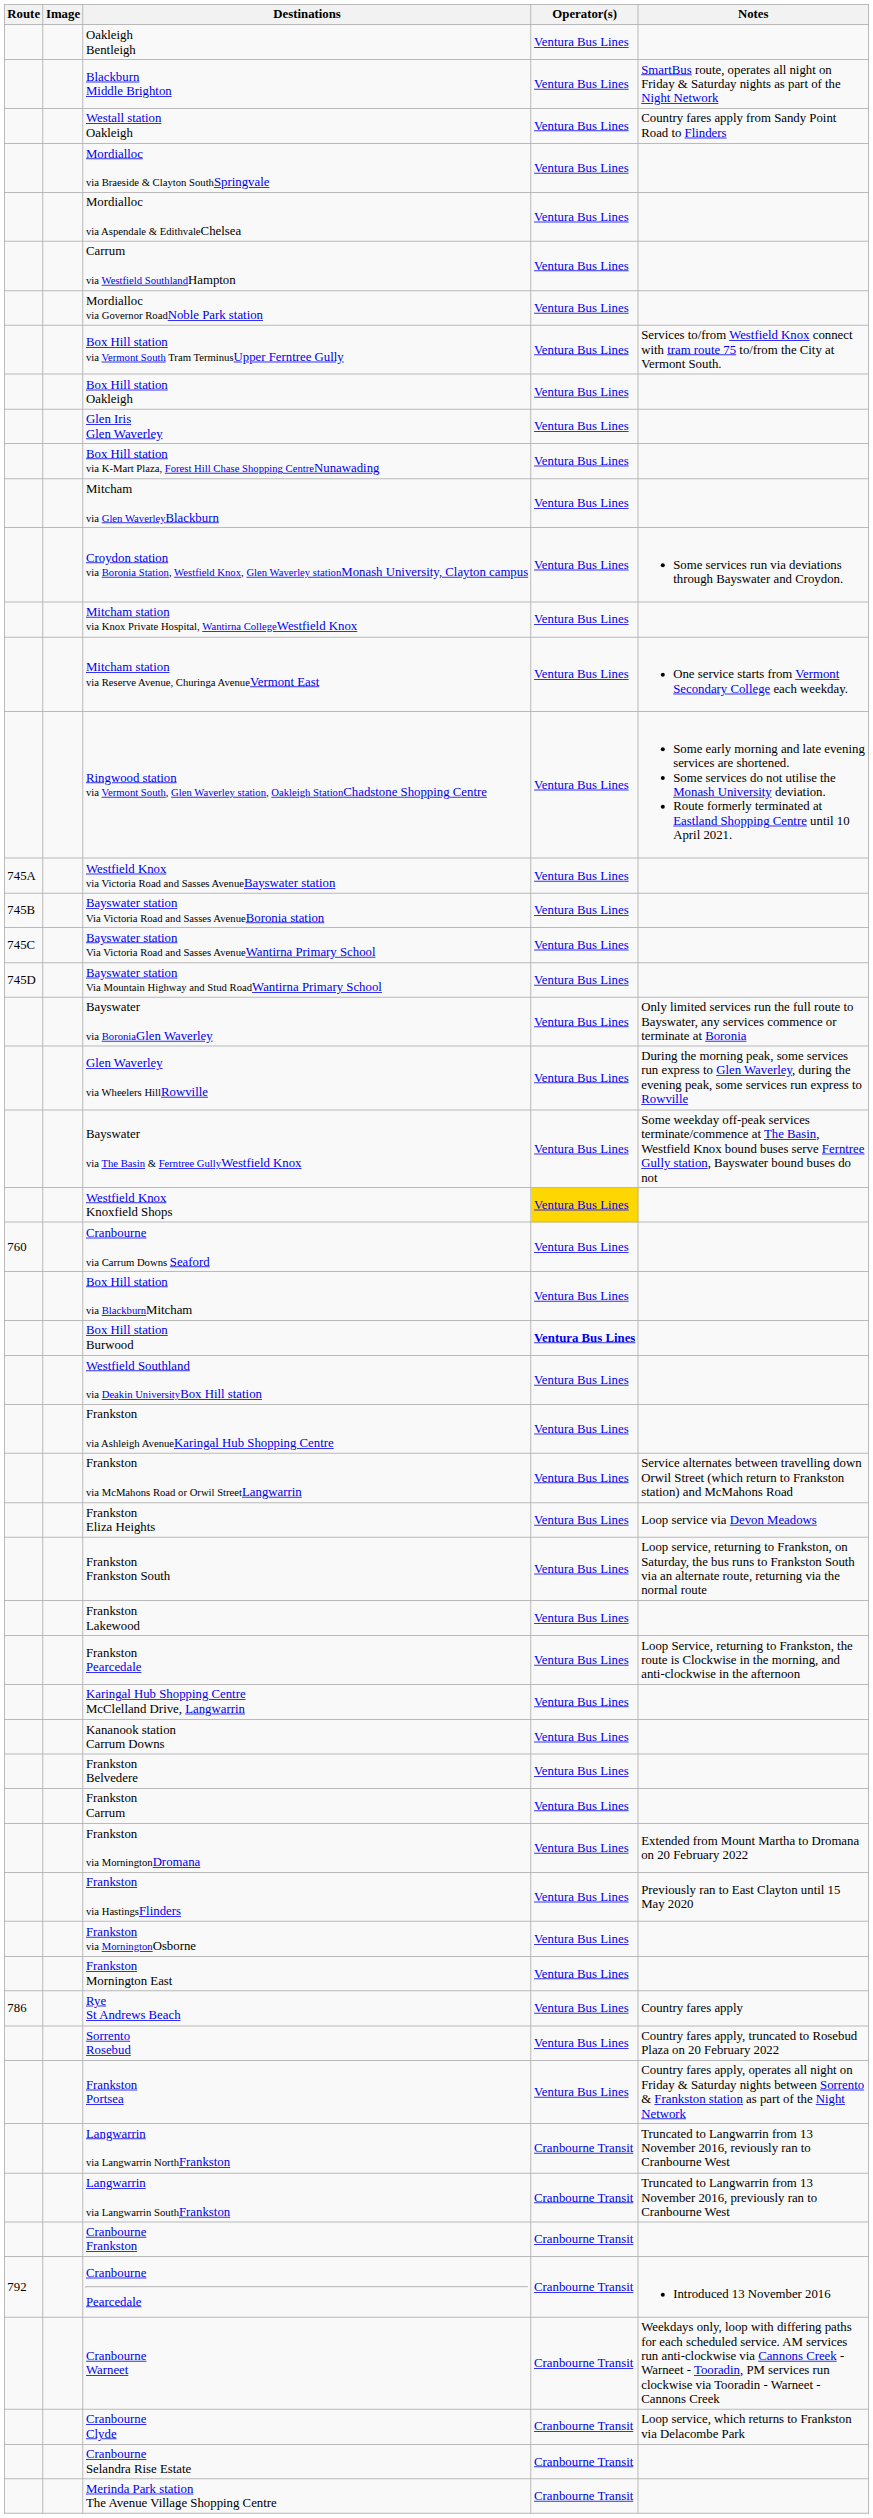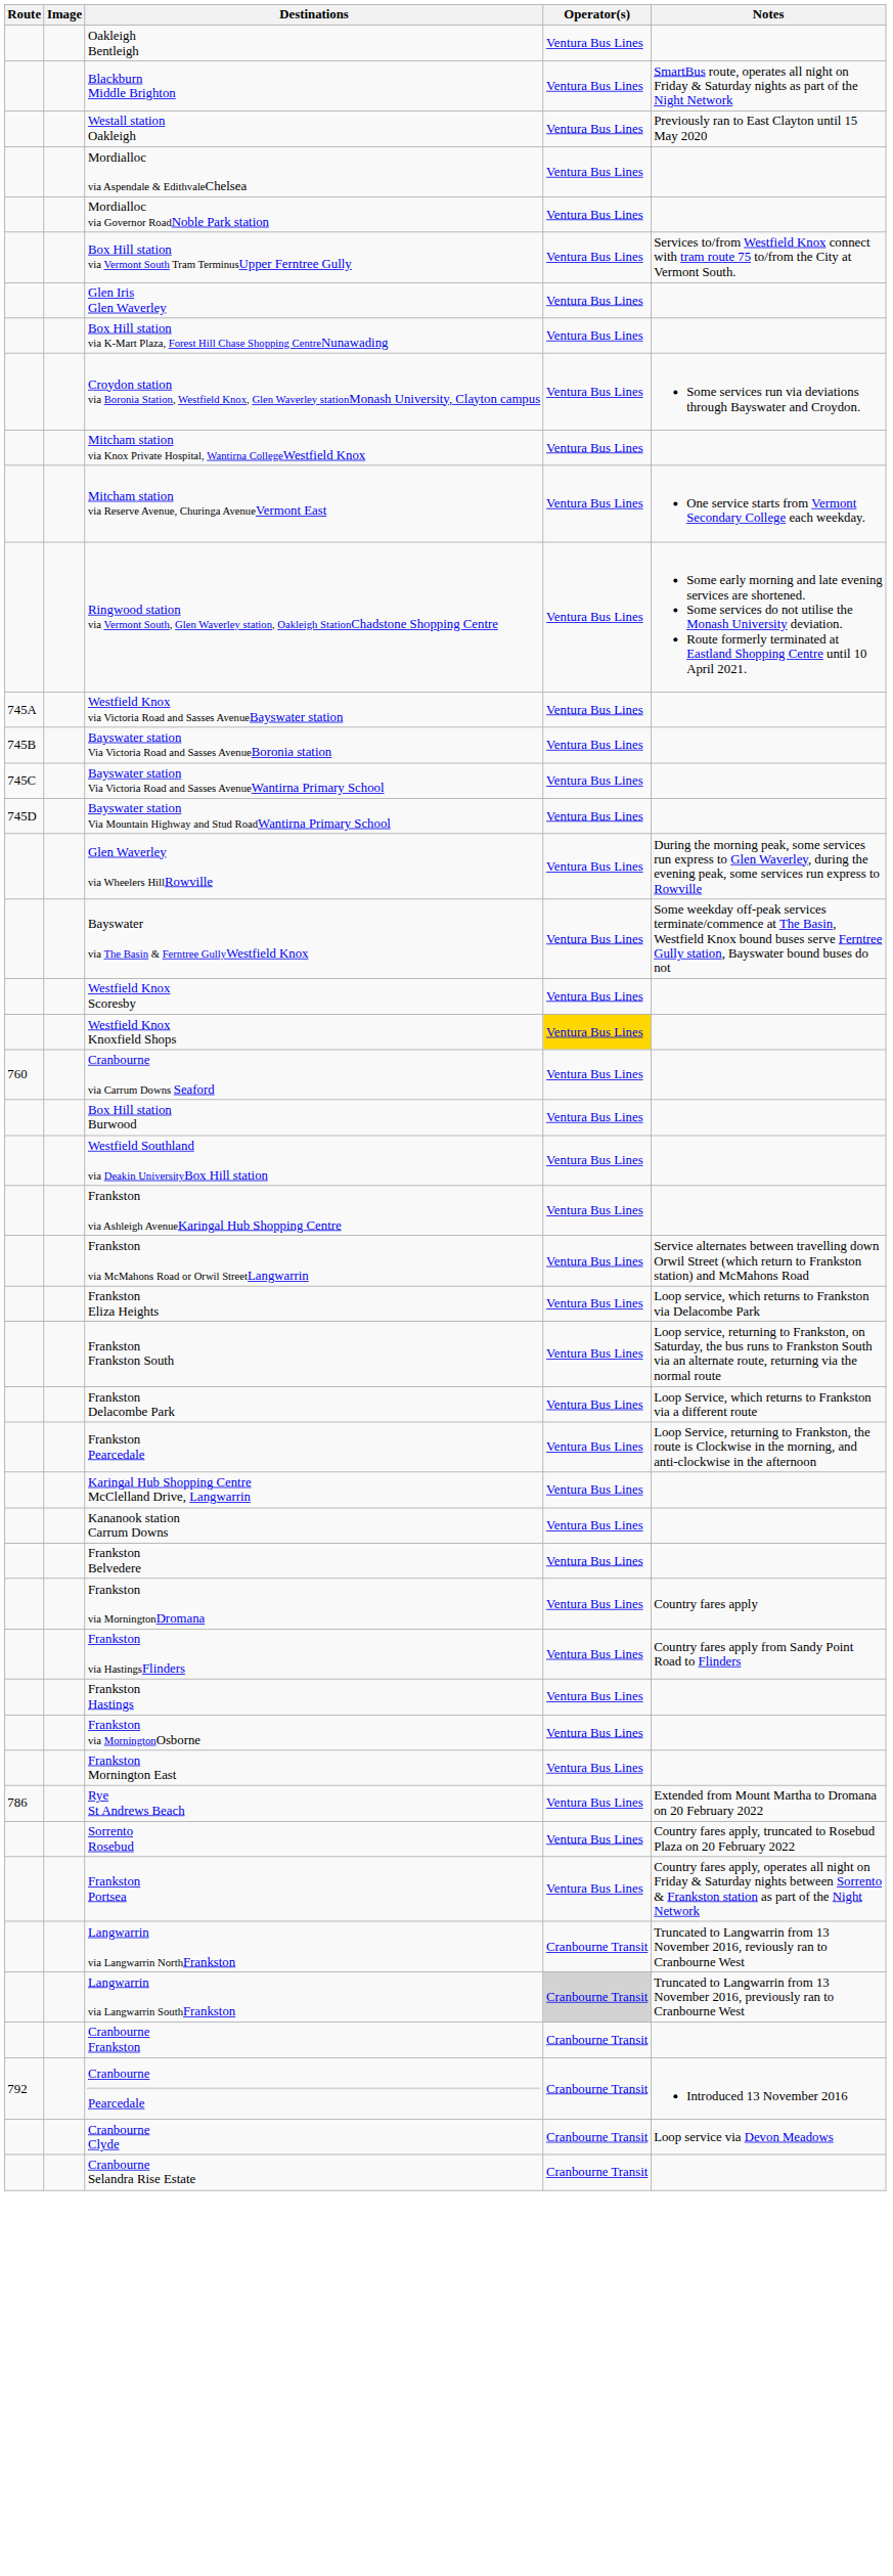Westall station Oakleigh | Notes: Country fares apply from Sandy Point Road to Flinders -> Previously ran to East Clayton until 15 May 2020
- row: Mordialloc via Braeside & Clayton SouthSpringvale | Ventura Bus Lines
- row: Carrum via Westfield SouthlandHampton | Ventura Bus Lines
- row: Box Hill station Oakleigh | Ventura Bus Lines
- row: Mitcham via Glen WaverleyBlackburn | Ventura Bus Lines
- row: Bayswater via BoroniaGlen Waverley | Ventura Bus Lines | Only limited services run the full route to Bayswater, any services commence or terminate at Boronia
+ row: Westfield Knox Scoresby | Ventura Bus Lines
- row: Box Hill station via BlackburnMitcham | Ventura Bus Lines
Box Hill station Burwood | Operator(s): bold -> normal
Frankston Eliza Heights | Notes: Loop service via Devon Meadows -> Loop service, which returns to Frankston via Delacombe Park
+ row: Frankston Delacombe Park | Ventura Bus Lines | Loop Service, which returns to Frankston via a different route
- row: Frankston Lakewood | Ventura Bus Lines
- row: Frankston Carrum | Ventura Bus Lines
Frankston via MorningtonDromana | Notes: Extended from Mount Martha to Dromana on 20 February 2022 -> Country fares apply
Frankston via HastingsFlinders | Notes: Previously ran to East Clayton until 15 May 2020 -> Country fares apply from Sandy Point Road to Flinders
+ row: Frankston Hastings | Ventura Bus Lines
Rye St Andrews Beach | Notes: Country fares apply -> Extended from Mount Martha to Dromana on 20 February 2022
Langwarrin via Langwarrin SouthFrankston | Operator(s): no background -> lightgrey background
- row: Cranbourne Warneet | Cranbourne Transit | Weekdays only, loop with differing paths for each scheduled service. AM services run anti-clockwise via Cannons Creek - Warneet - Tooradin, PM services run clockwise via Tooradin - Warneet - Cannons Creek
Cranbourne Clyde | Notes: Loop service, which returns to Frankston via Delacombe Park -> Loop service via Devon Meadows
- row: Merinda Park station The Avenue Village Shopping Centre | Cranbourne Transit
